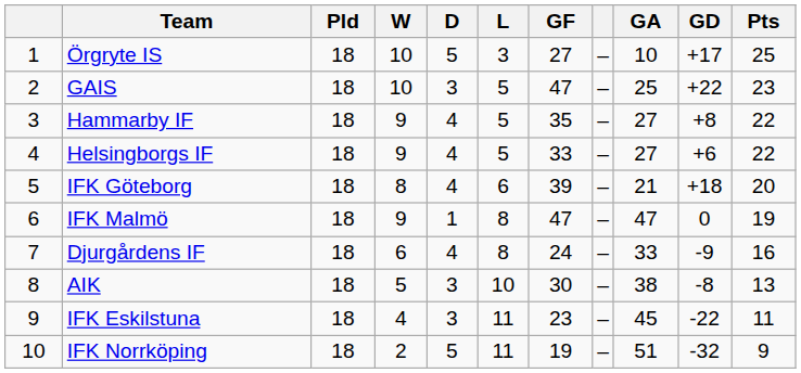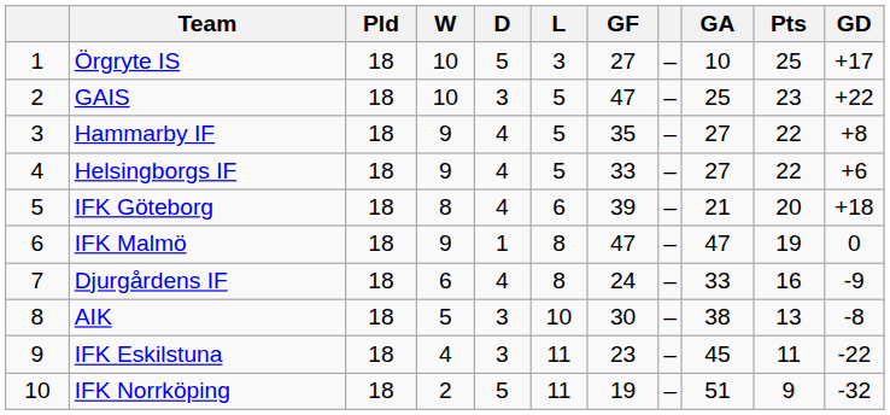columns swapped: GD <-> Pts
